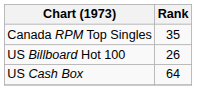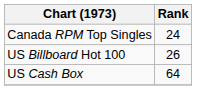Canada RPM Top Singles | Rank: 35 -> 24
